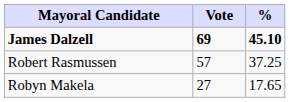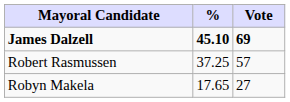columns swapped: Vote <-> %
